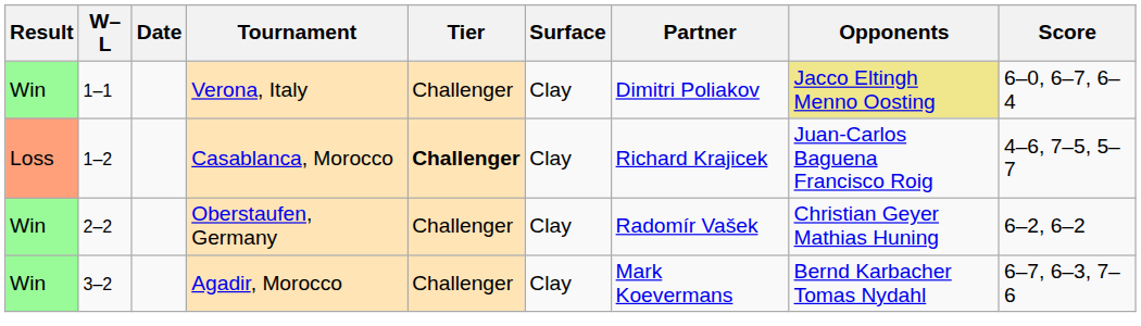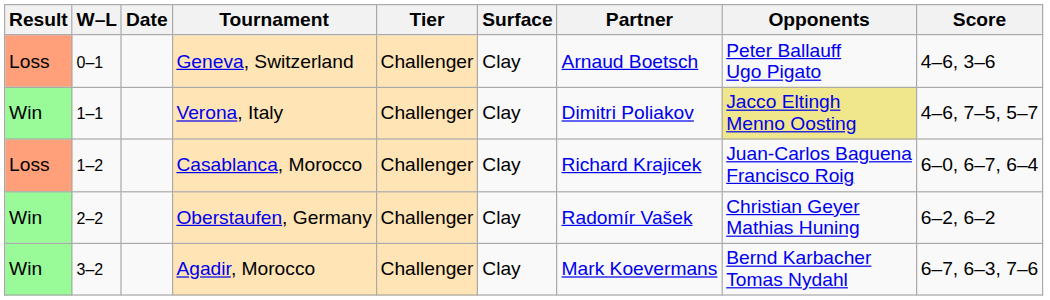+ row: Loss | 0–1 | Geneva, Switzerland | Challenger | Clay | Arnaud Boetsch | Peter Ballauff Ugo Pigato | 4–6, 3–6
Verona, Italy | Score: 6–0, 6–7, 6–4 -> 4–6, 7–5, 5–7
Casablanca, Morocco | Tier: bold -> normal
Casablanca, Morocco | Score: 4–6, 7–5, 5–7 -> 6–0, 6–7, 6–4
